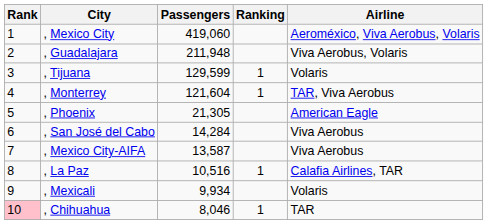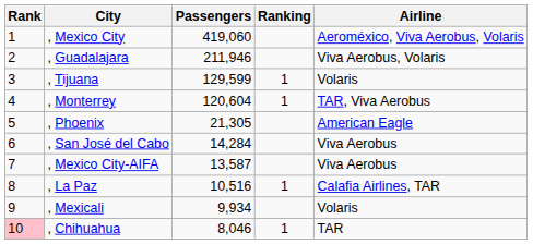, Guadalajara | Passengers: 211,948 -> 211,946
, Monterrey | Passengers: 121,604 -> 120,604
